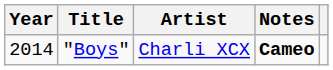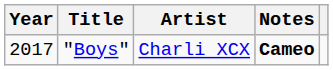"Boys" | Year: 2014 -> 2017
